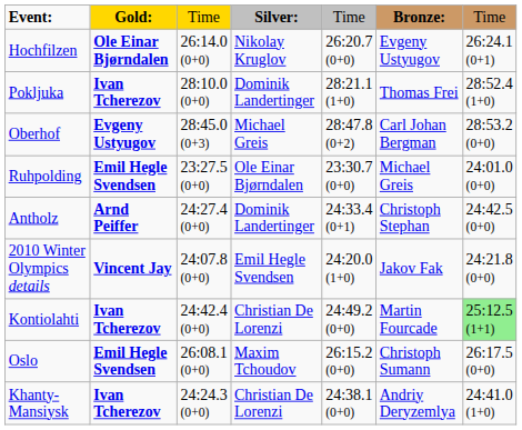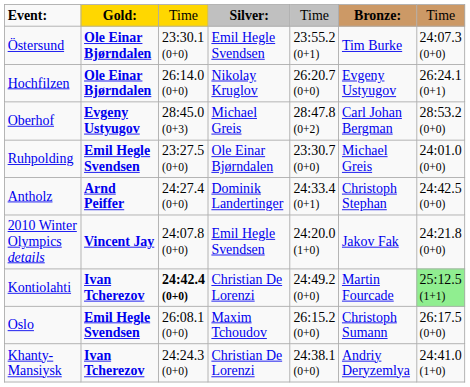+ row: Östersund | Ole Einar Bjørndalen | 23:30.1 (0+0) | Emil Hegle Svendsen | 23:55.2 (0+1) | Tim Burke | 24:07.3 (0+0)
- row: Pokljuka | Ivan Tcherezov | 28:10.0 (0+0) | Dominik Landertinger | 28:21.1 (1+0) | Thomas Frei | 28:52.4 (1+0)
Kontiolahti | column 3: normal -> bold
